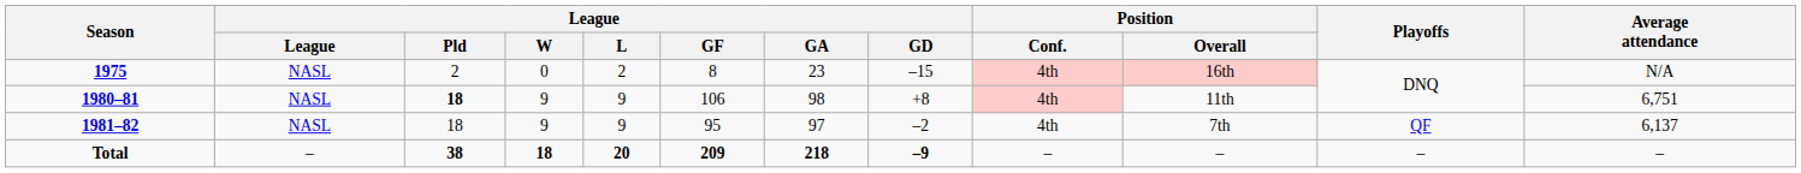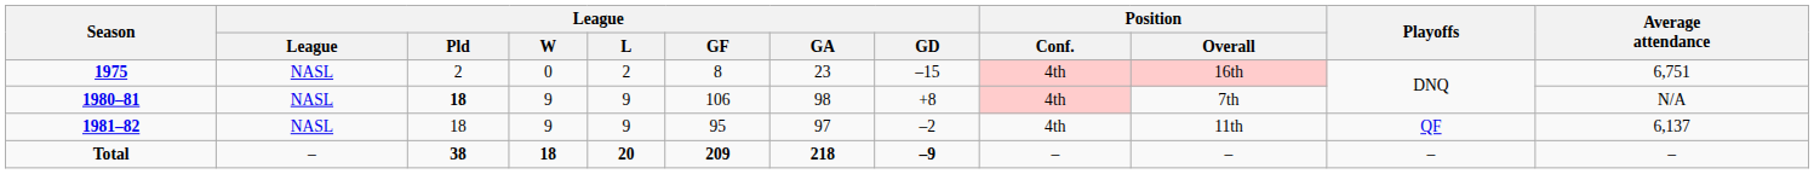1975 | Average attendance: N/A -> 6,751
1980–81 | Position / Overall: 11th -> 7th
1980–81 | Average attendance: 6,751 -> N/A
1981–82 | Position / Overall: 7th -> 11th
